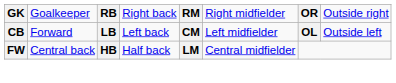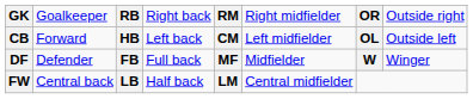CB | column 3: LB -> HB
+ row: DF | Defender | FB | Full back | MF | Midfielder | W | Winger
FW | column 3: HB -> LB
